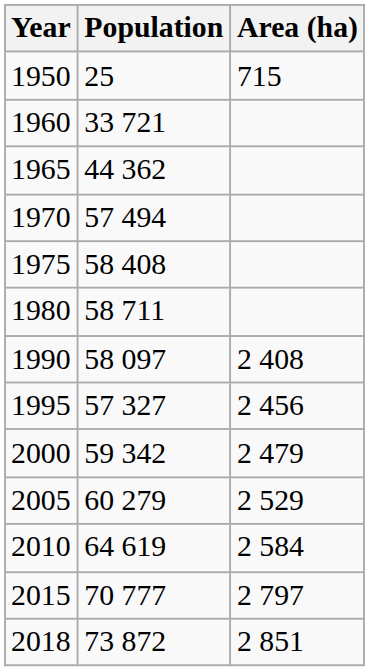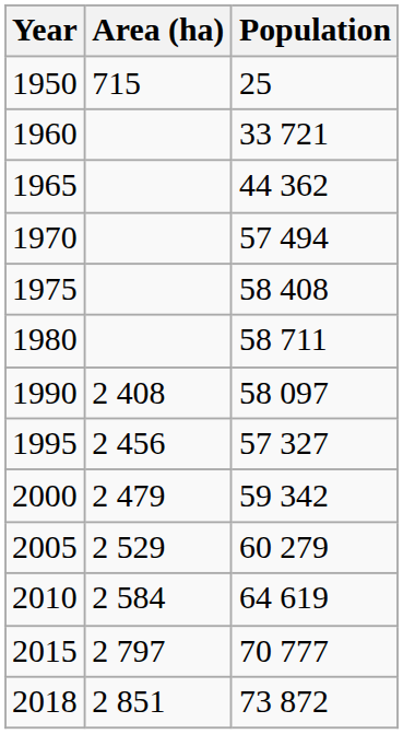columns swapped: Population <-> Area (ha)
